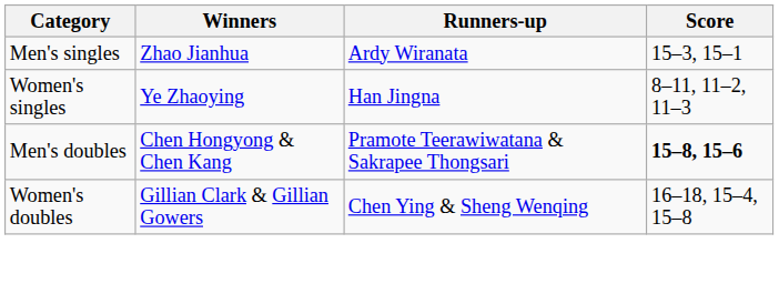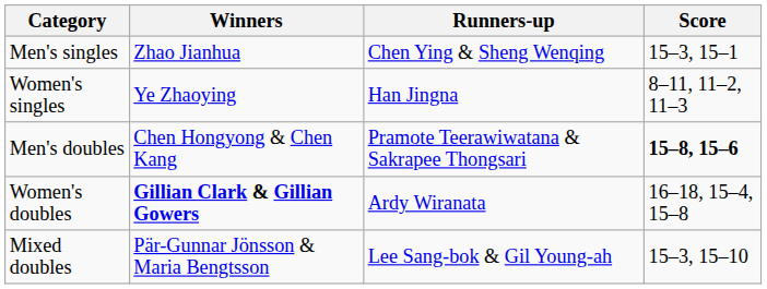Men's singles | Runners-up: Ardy Wiranata -> Chen Ying & Sheng Wenqing
Women's doubles | Winners: normal -> bold
Women's doubles | Runners-up: Chen Ying & Sheng Wenqing -> Ardy Wiranata
+ row: Mixed doubles | Pär-Gunnar Jönsson & Maria Bengtsson | Lee Sang-bok & Gil Young-ah | 15–3, 15–10
